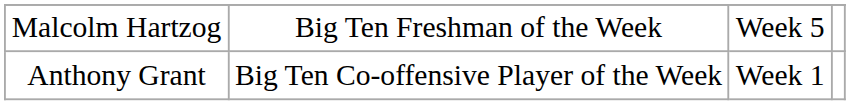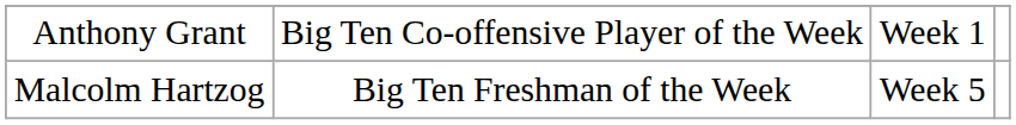rows swapped: Anthony Grant <-> Malcolm Hartzog
